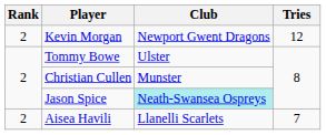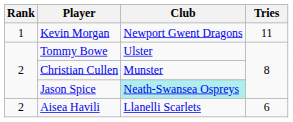Kevin Morgan | Rank: 2 -> 1
Kevin Morgan | Tries: 12 -> 11
Aisea Havili | Tries: 7 -> 6
